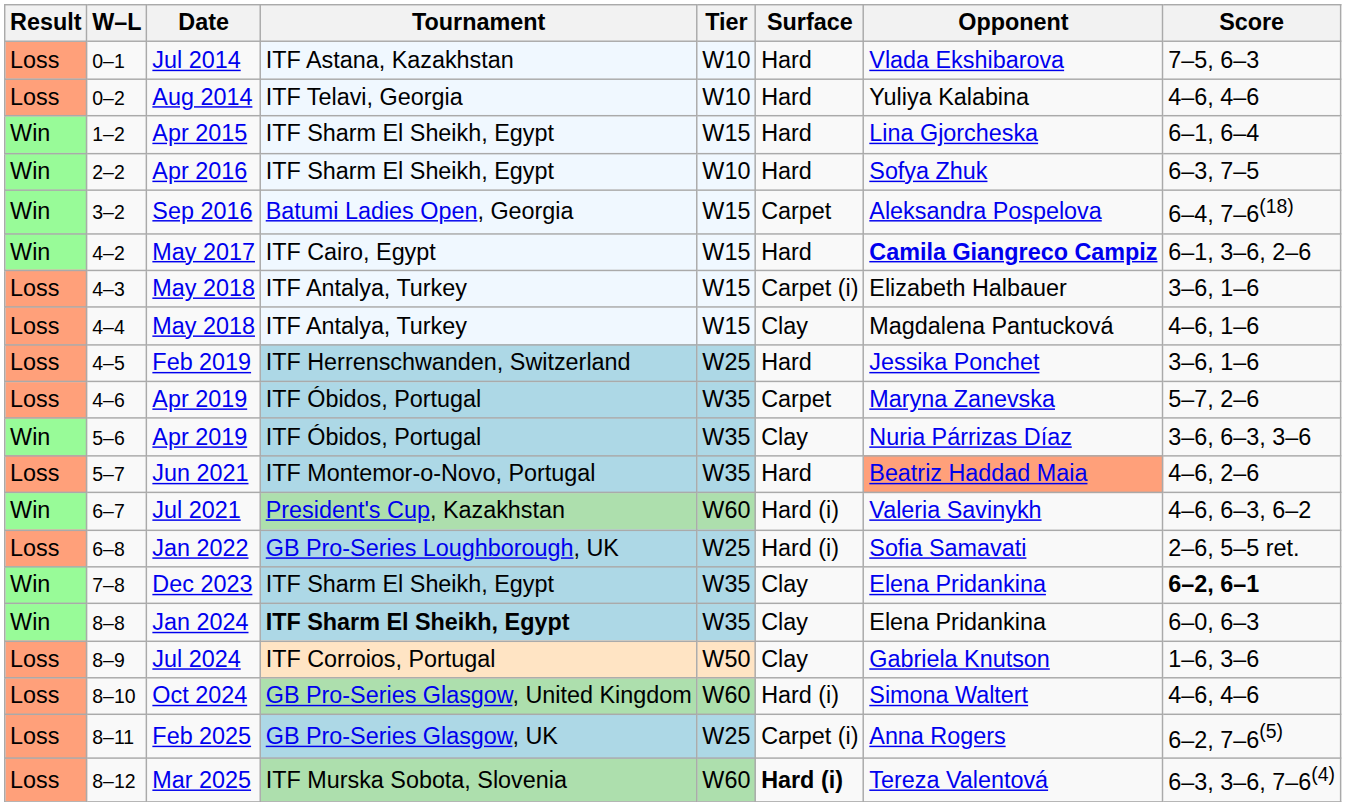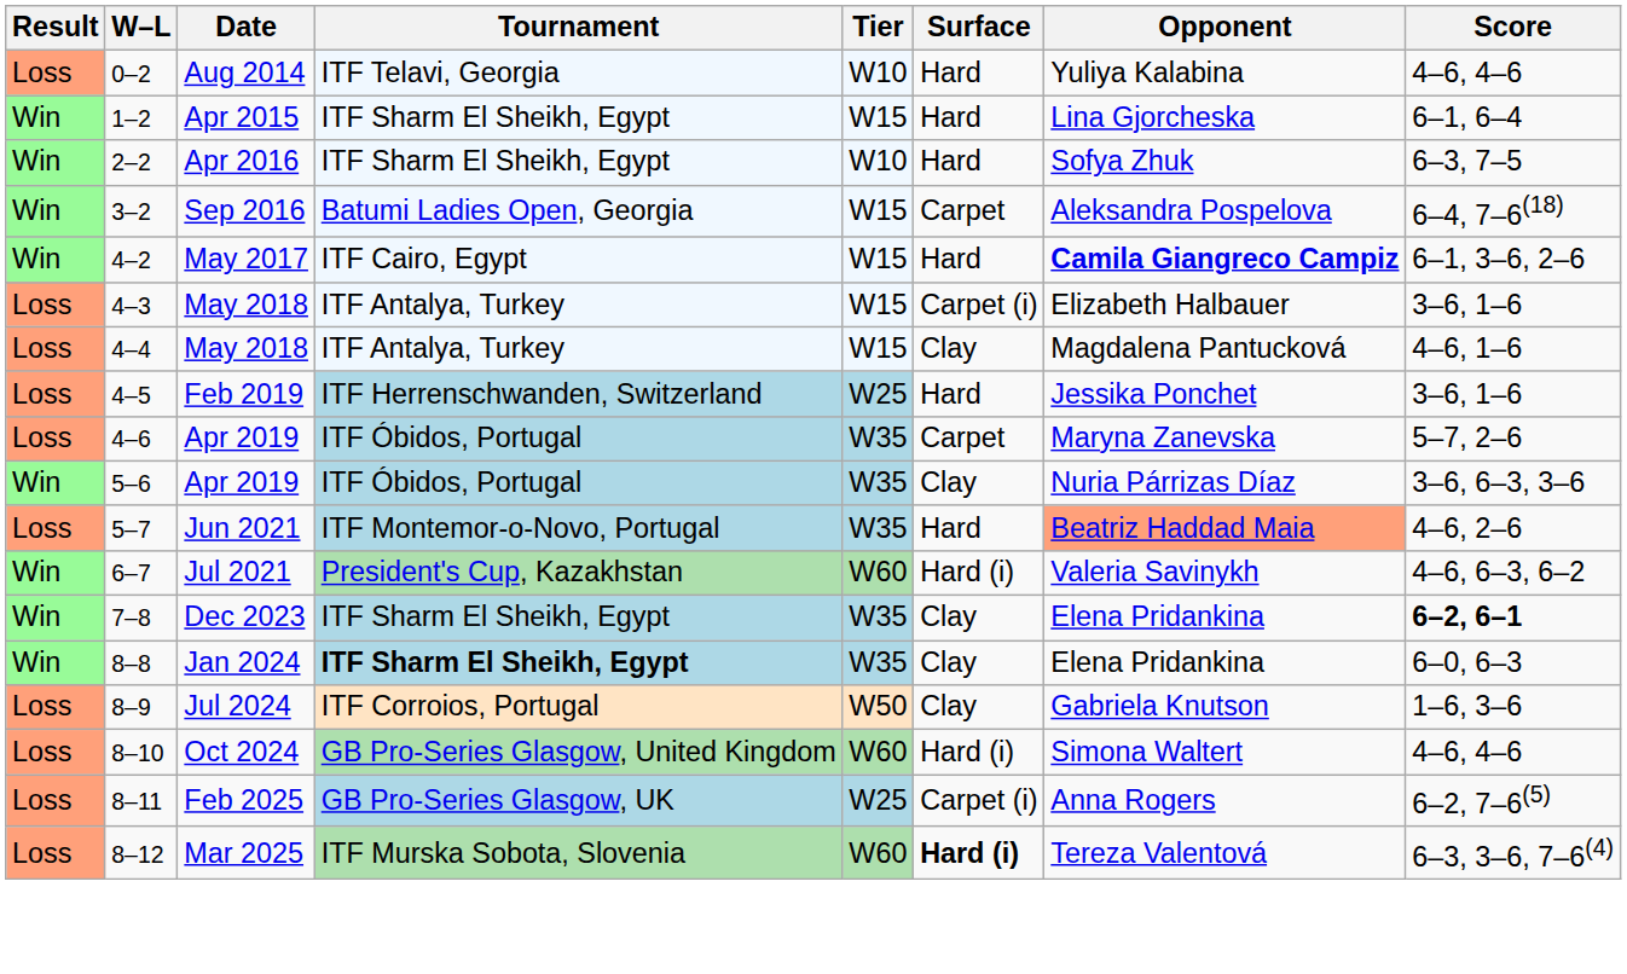- row: Loss | 0–1 | Jul 2014 | ITF Astana, Kazakhstan | W10 | Hard | Vlada Ekshibarova | 7–5, 6–3
- row: Loss | 6–8 | Jan 2022 | GB Pro-Series Loughborough, UK | W25 | Hard (i) | Sofia Samavati | 2–6, 5–5 ret.
